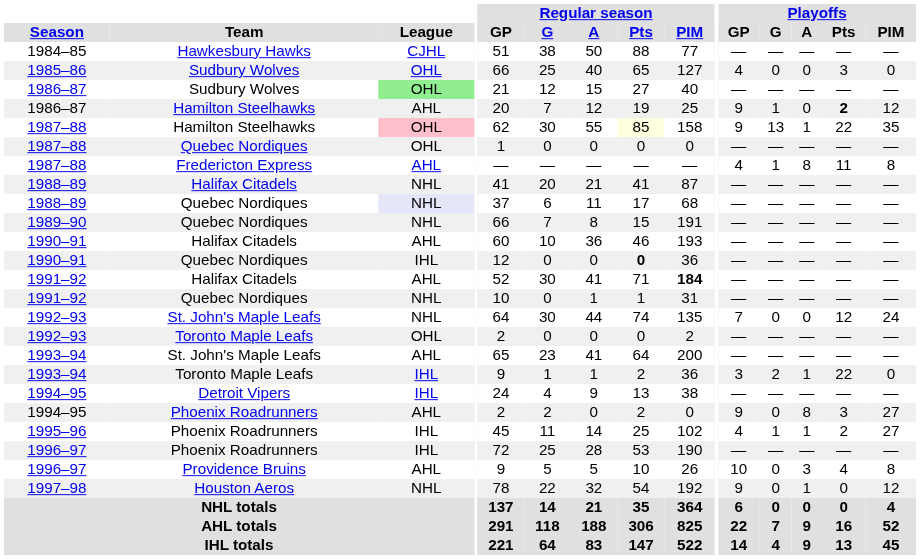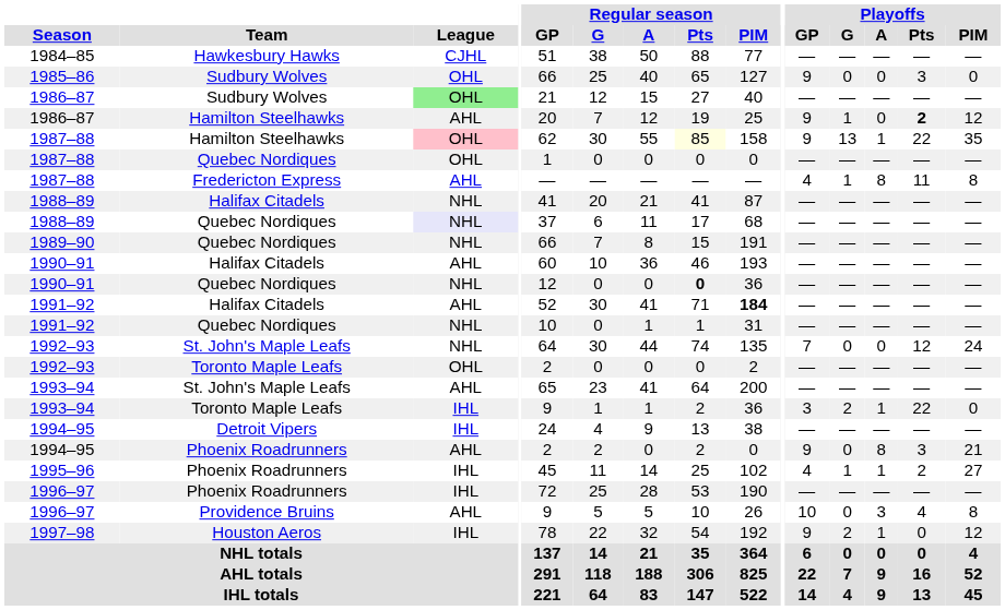1985–86 | Playoffs / GP: 4 -> 9
1990–91 / Quebec Nordiques | League: IHL -> NHL
1994–95 / Phoenix Roadrunners | Playoffs / PIM: 27 -> 21
1997–98 | League: NHL -> IHL
1997–98 | Playoffs / G: 0 -> 2
